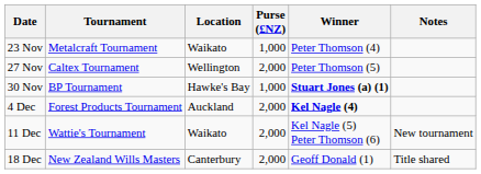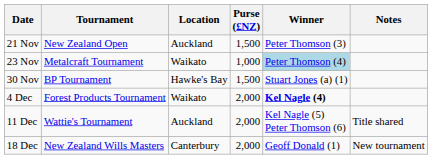+ row: 21 Nov | New Zealand Open | Auckland | 1,500 | Peter Thomson (3)
23 Nov | Winner: no background -> lightblue background
- row: 27 Nov | Caltex Tournament | Wellington | 2,000 | Peter Thomson (5)
30 Nov | Purse (£NZ): 1,000 -> 1,500
30 Nov | Winner: bold -> normal
4 Dec | Location: Auckland -> Waikato
11 Dec | Location: Waikato -> Auckland
11 Dec | Notes: New tournament -> Title shared
18 Dec | Notes: Title shared -> New tournament
